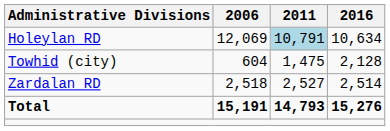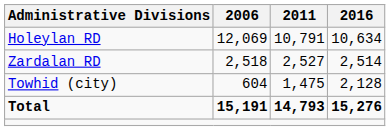Holeylan RD | 2011: lightblue background -> no background
rows swapped: Zardalan RD <-> Towhid (city)
